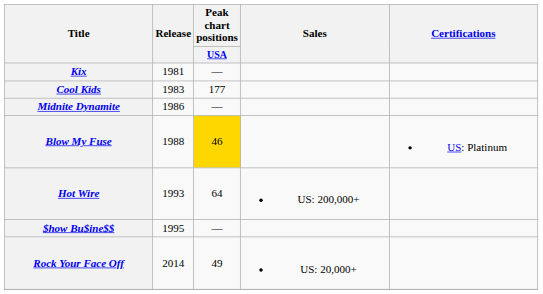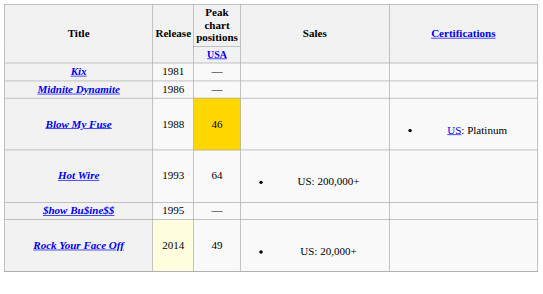- row: Cool Kids | 1983 | 177
Rock Your Face Off | Release: no background -> lightyellow background
